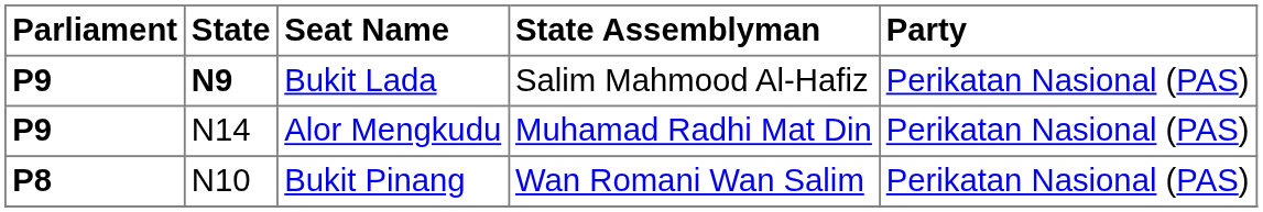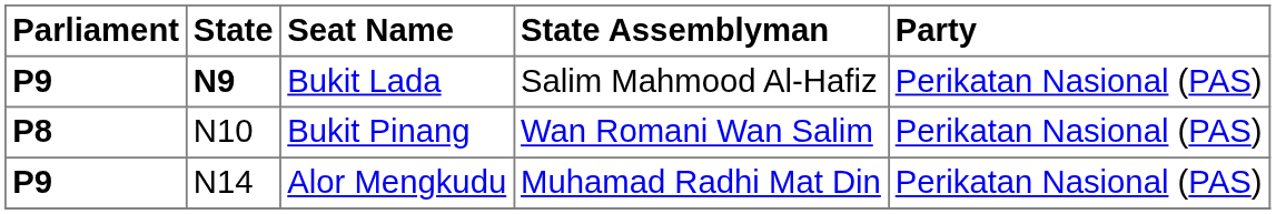rows swapped: Bukit Pinang <-> Alor Mengkudu
